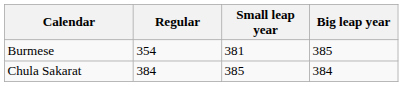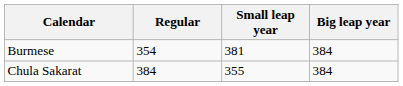Burmese | Big leap year: 385 -> 384
Chula Sakarat | Small leap year: 385 -> 355
